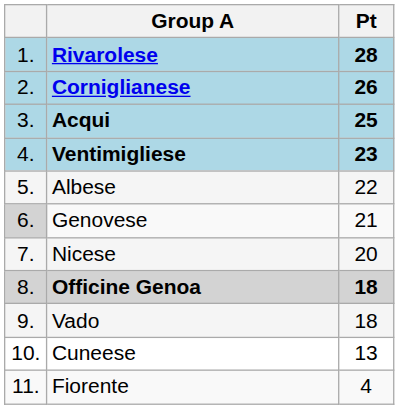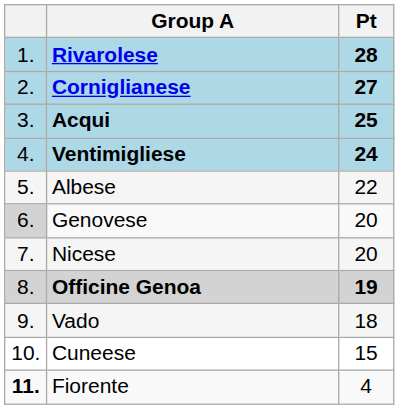Corniglianese | Pt: 26 -> 27
Ventimigliese | Pt: 23 -> 24
Genovese | Pt: 21 -> 20
Officine Genoa | Pt: 18 -> 19
Cuneese | Pt: 13 -> 15
Fiorente | column 1: normal -> bold
